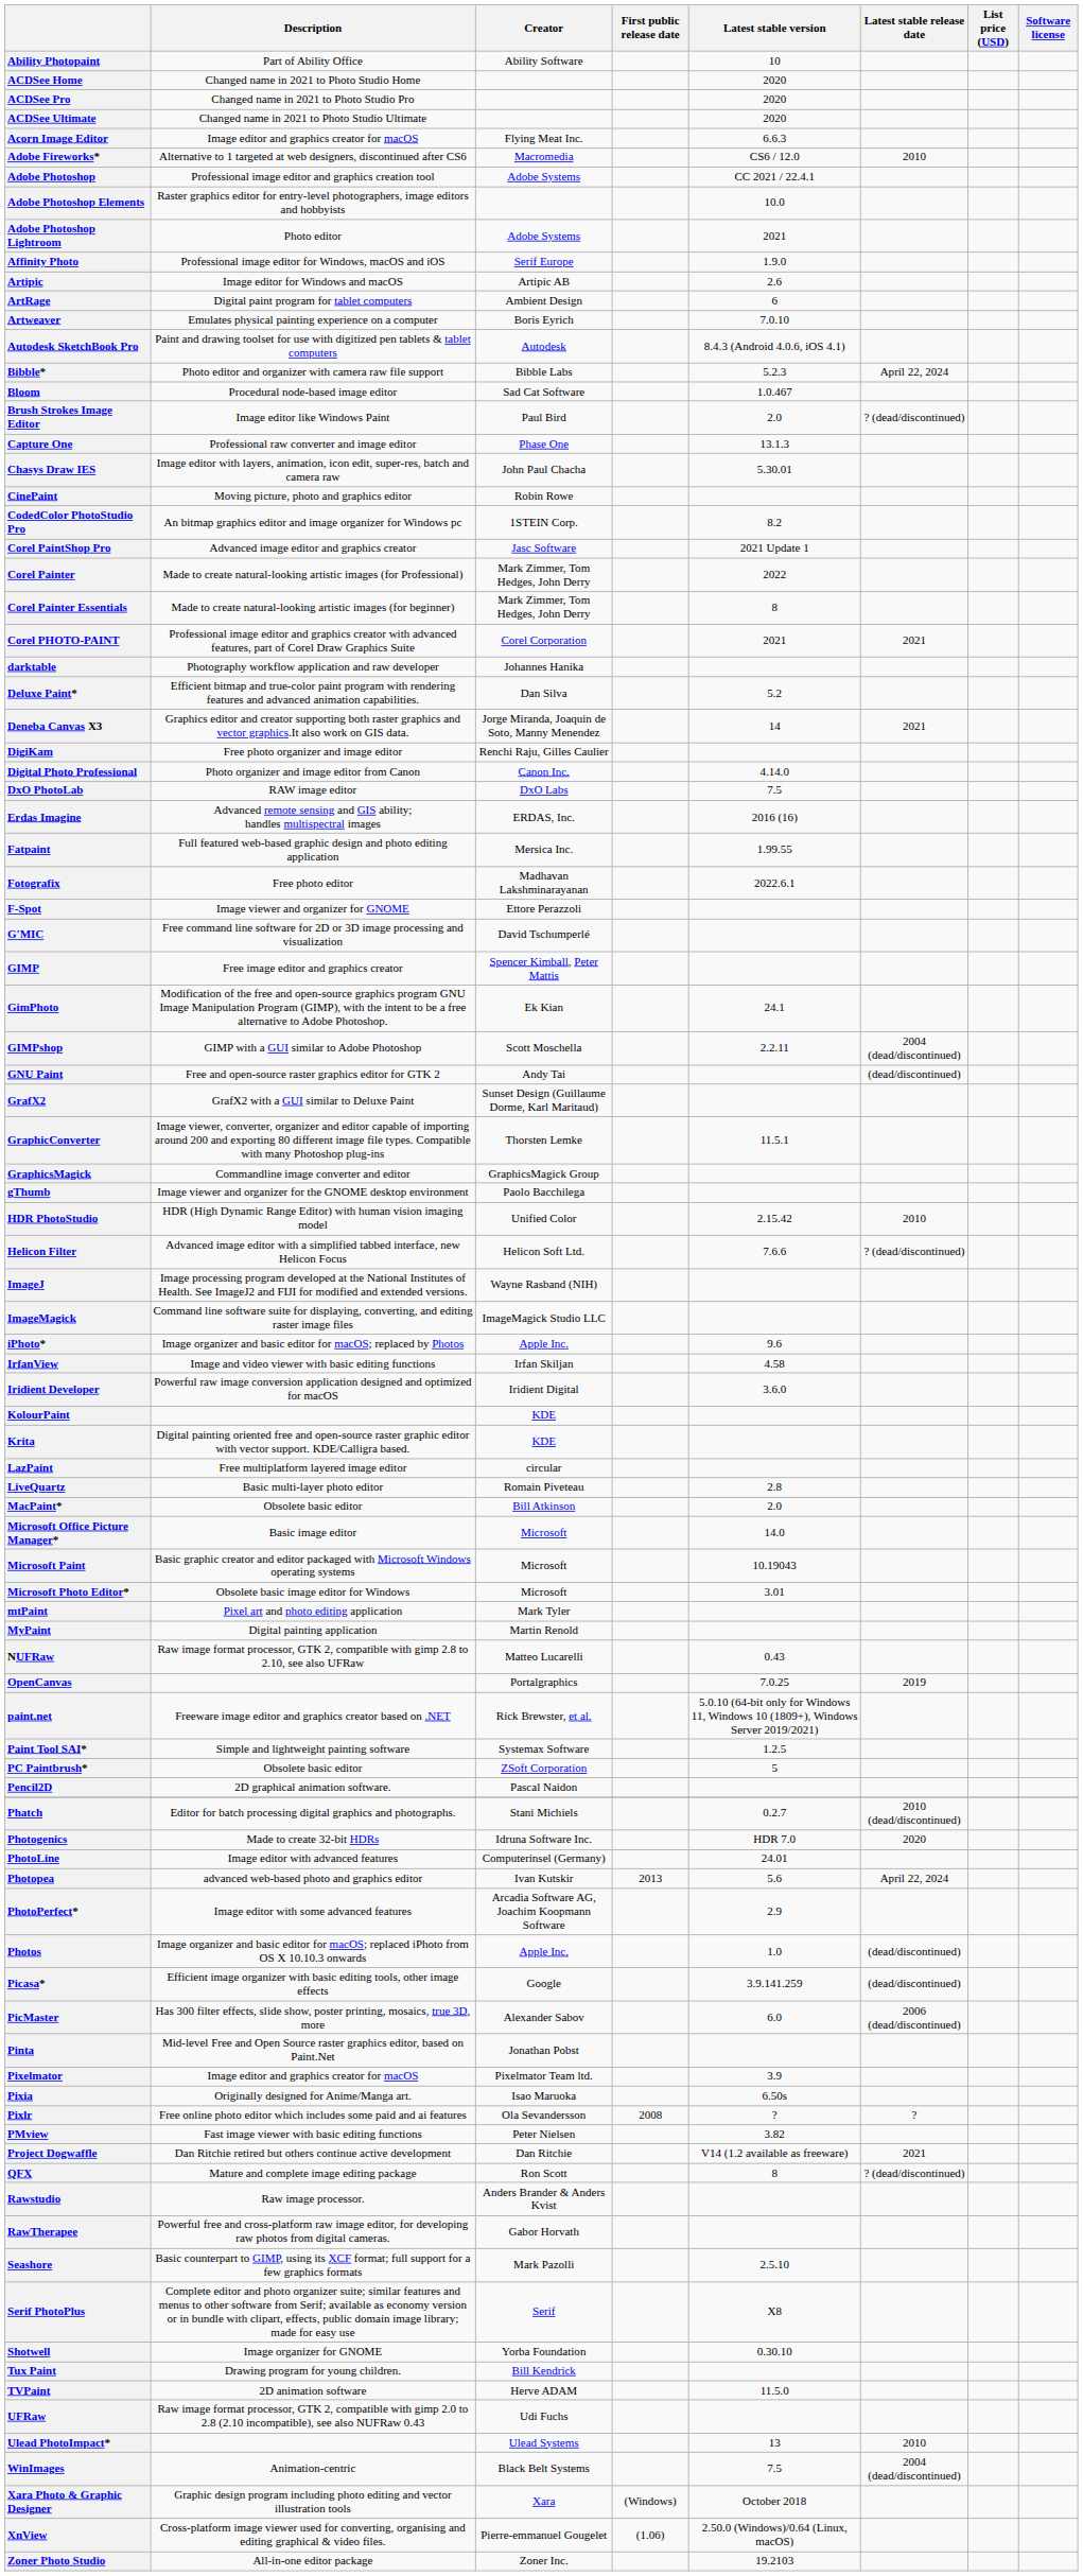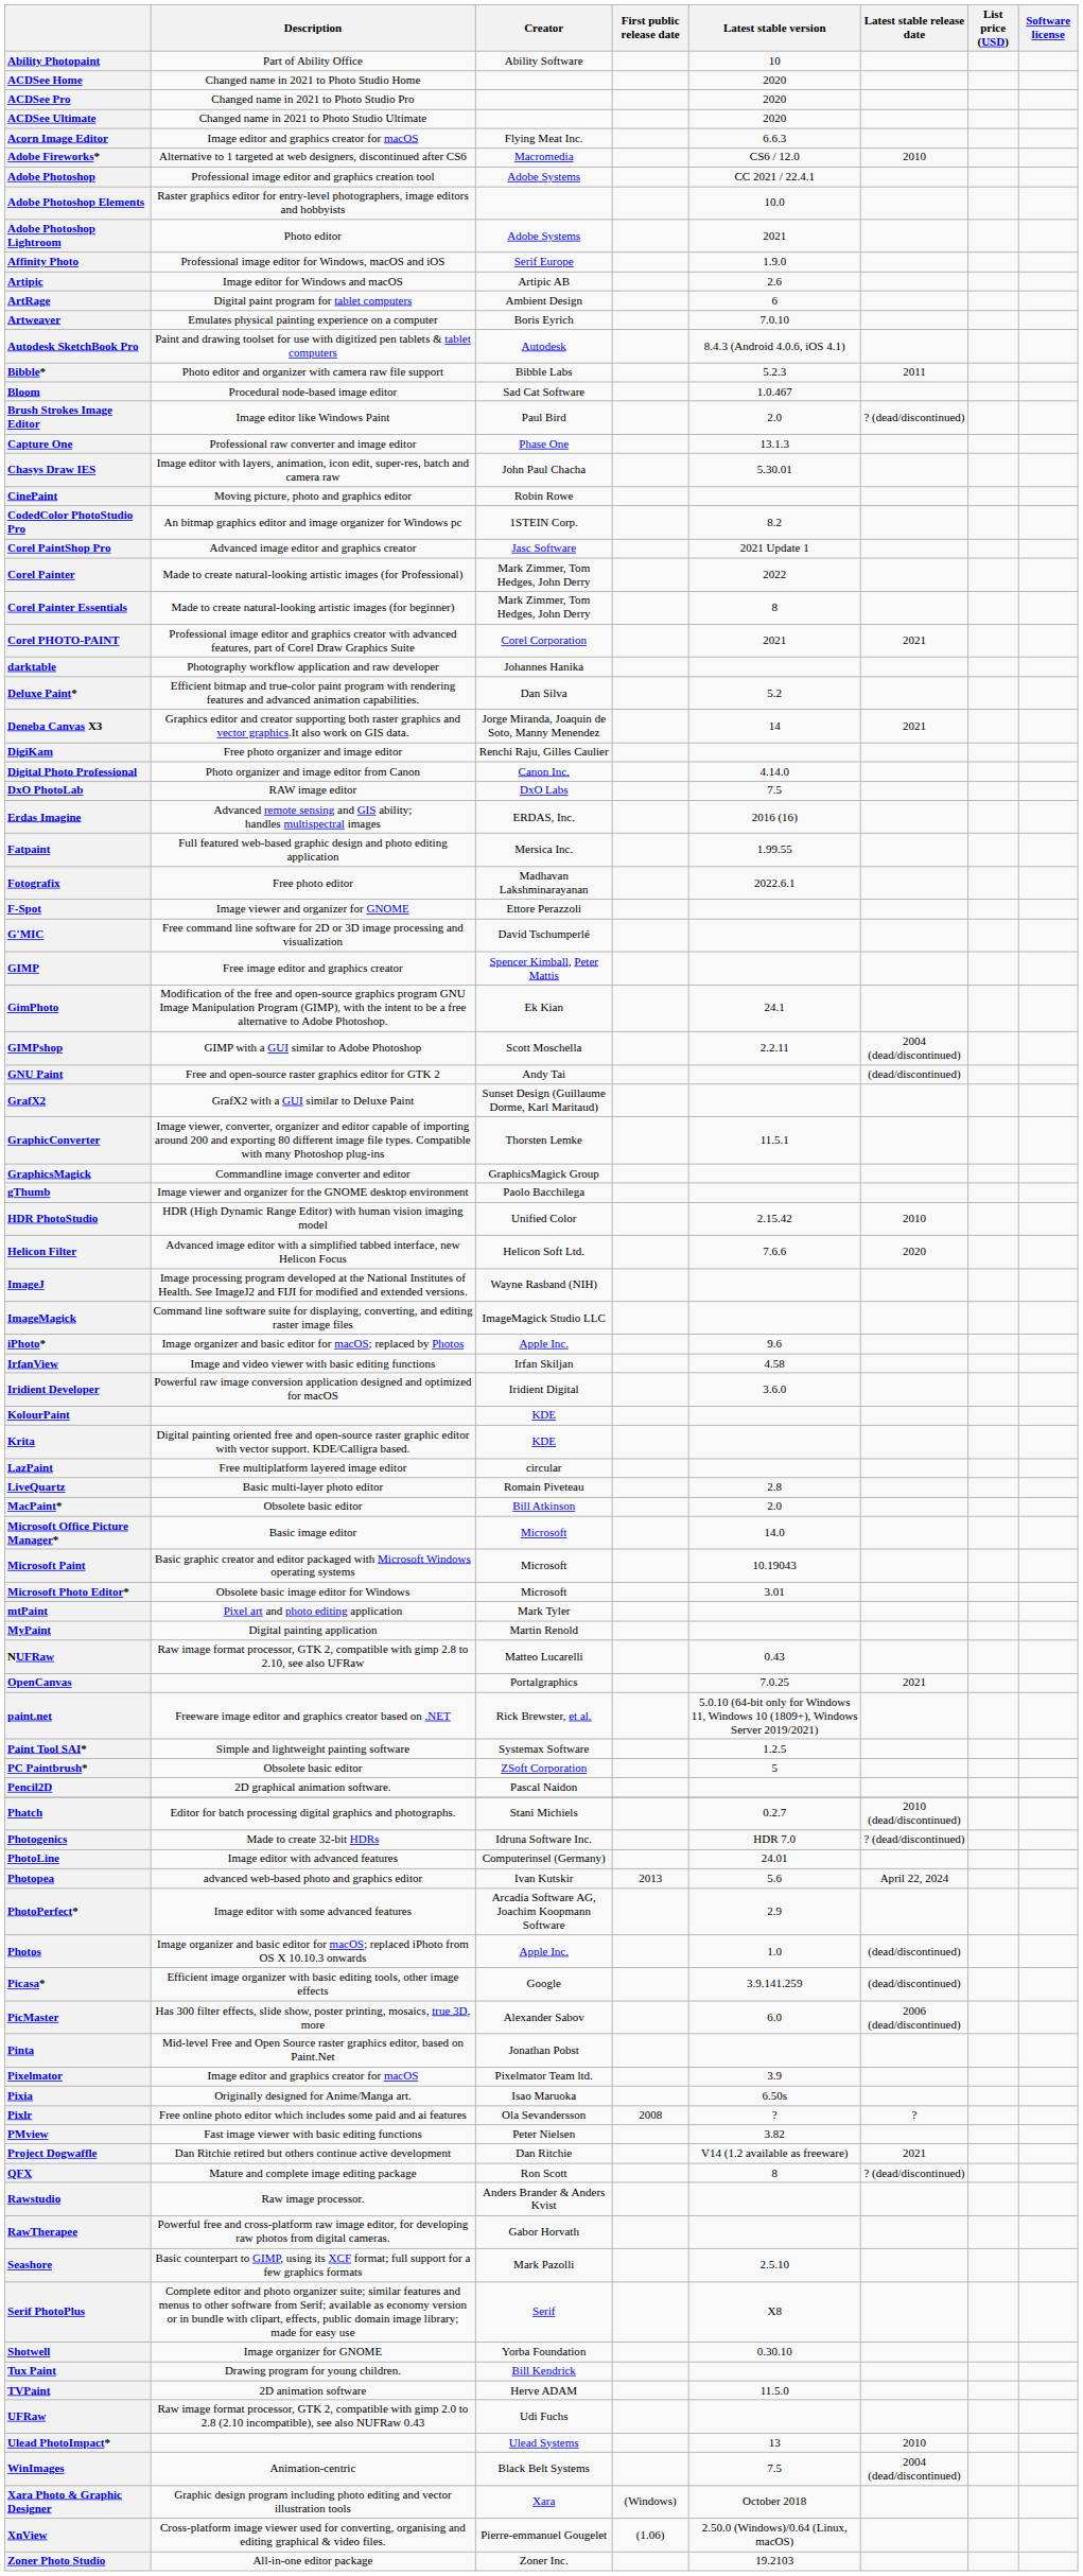Bibble* | Latest stable release date: April 22, 2024 -> 2011
Helicon Filter | Latest stable release date: ? (dead/discontinued) -> 2020
OpenCanvas | Latest stable release date: 2019 -> 2021
Photogenics | Latest stable release date: 2020 -> ? (dead/discontinued)
